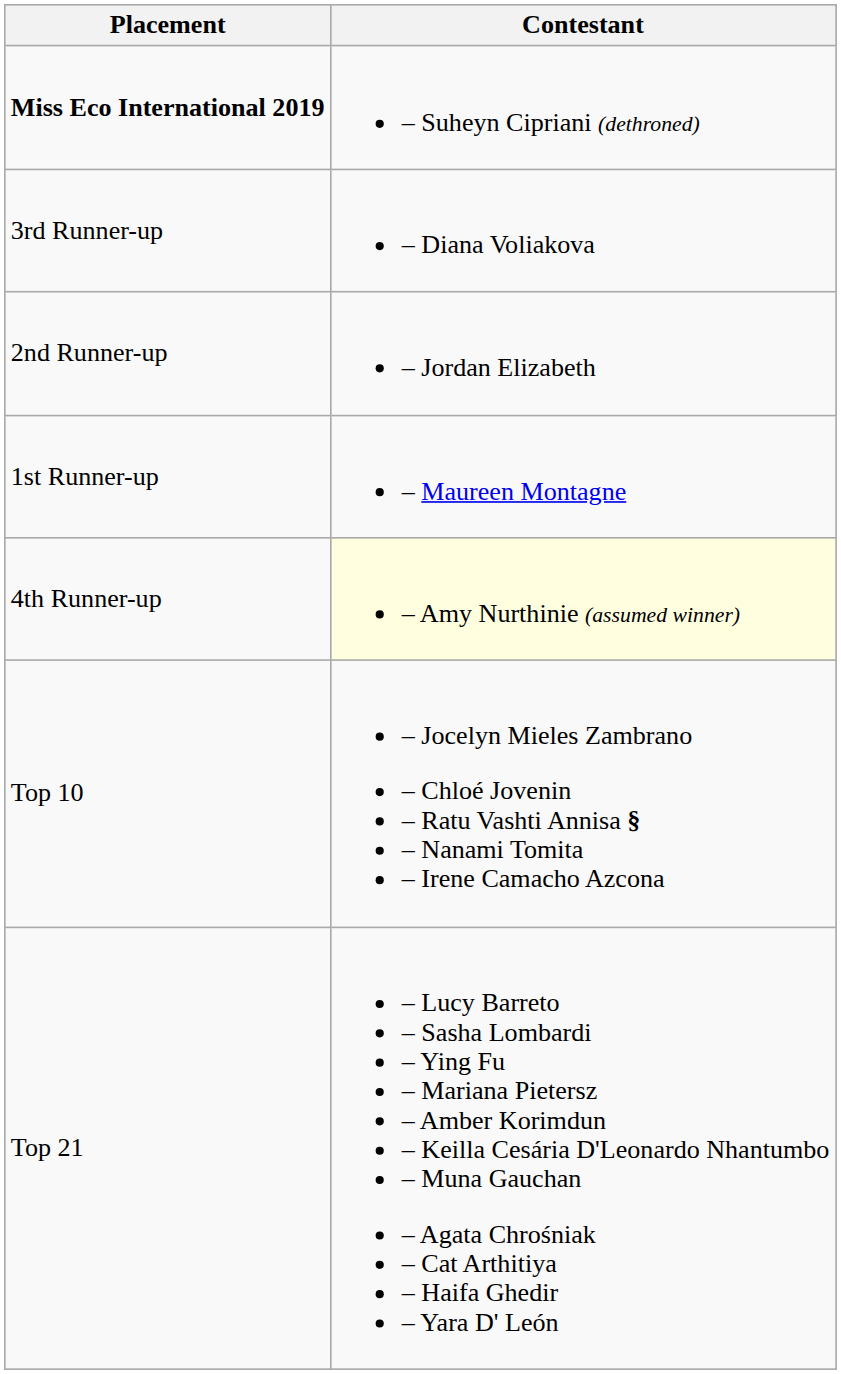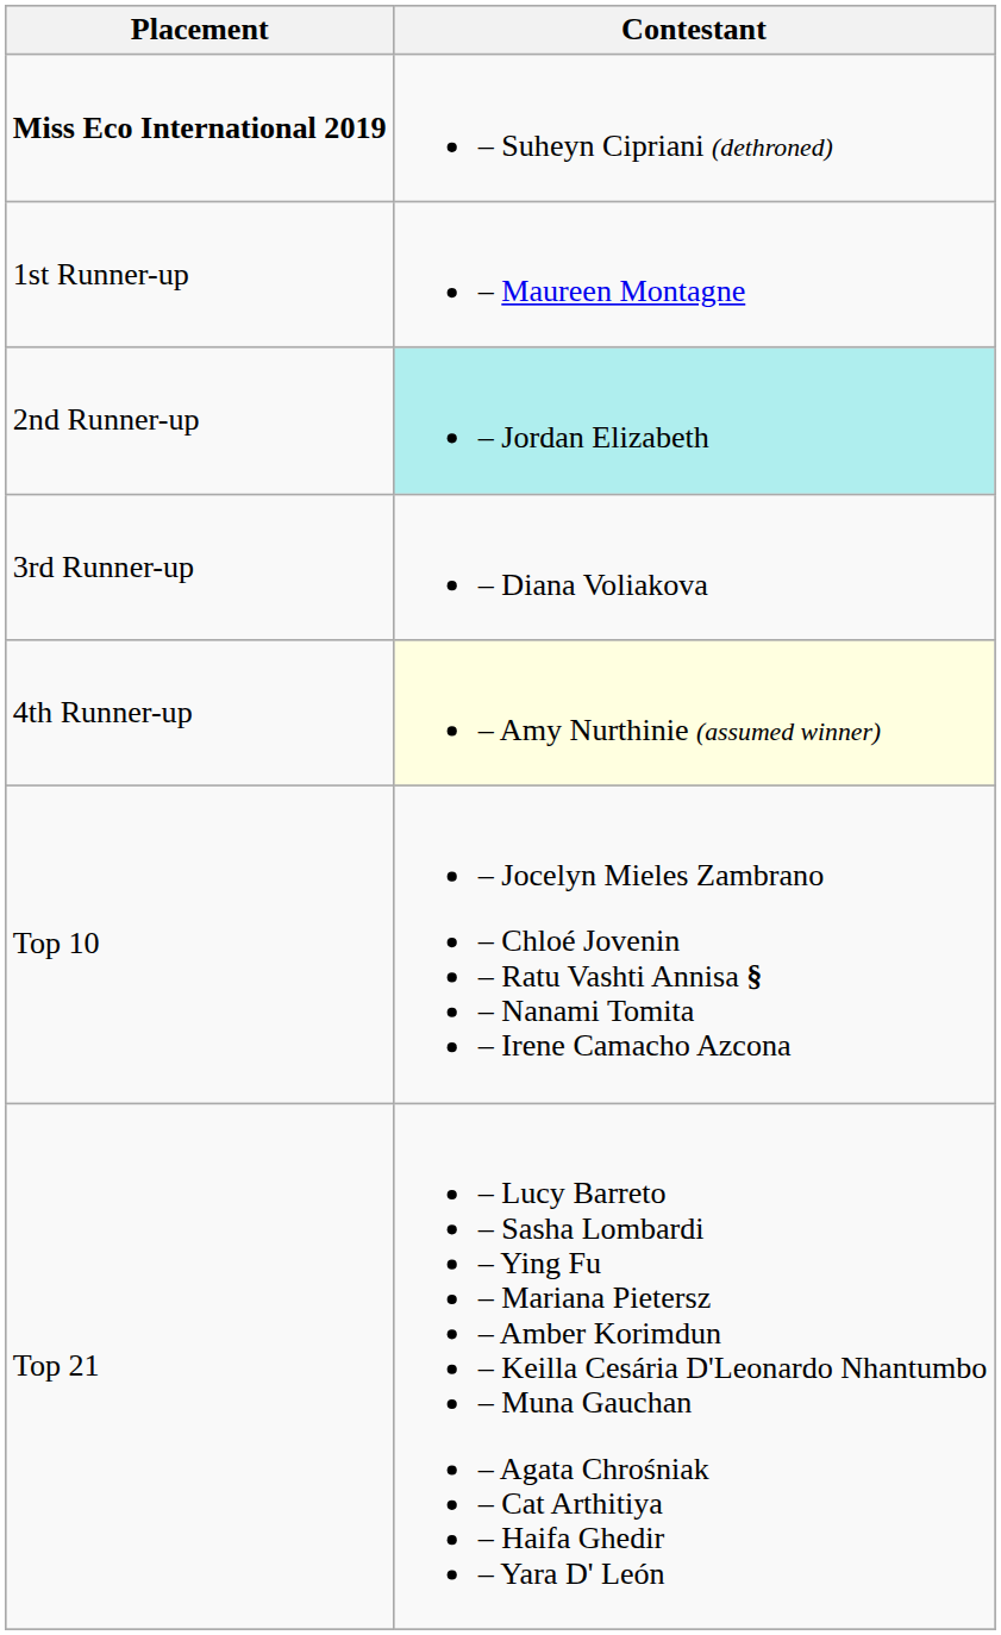rows swapped: 1st Runner-up <-> 3rd Runner-up
2nd Runner-up | Contestant: no background -> paleturquoise background
